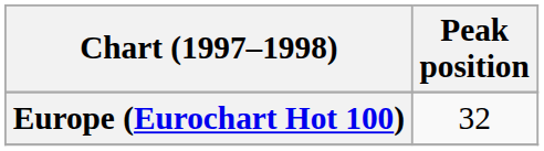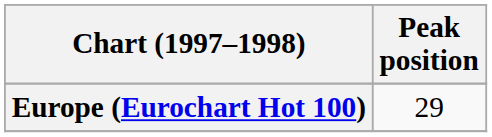Europe (Eurochart Hot 100) | Peak position: 32 -> 29
